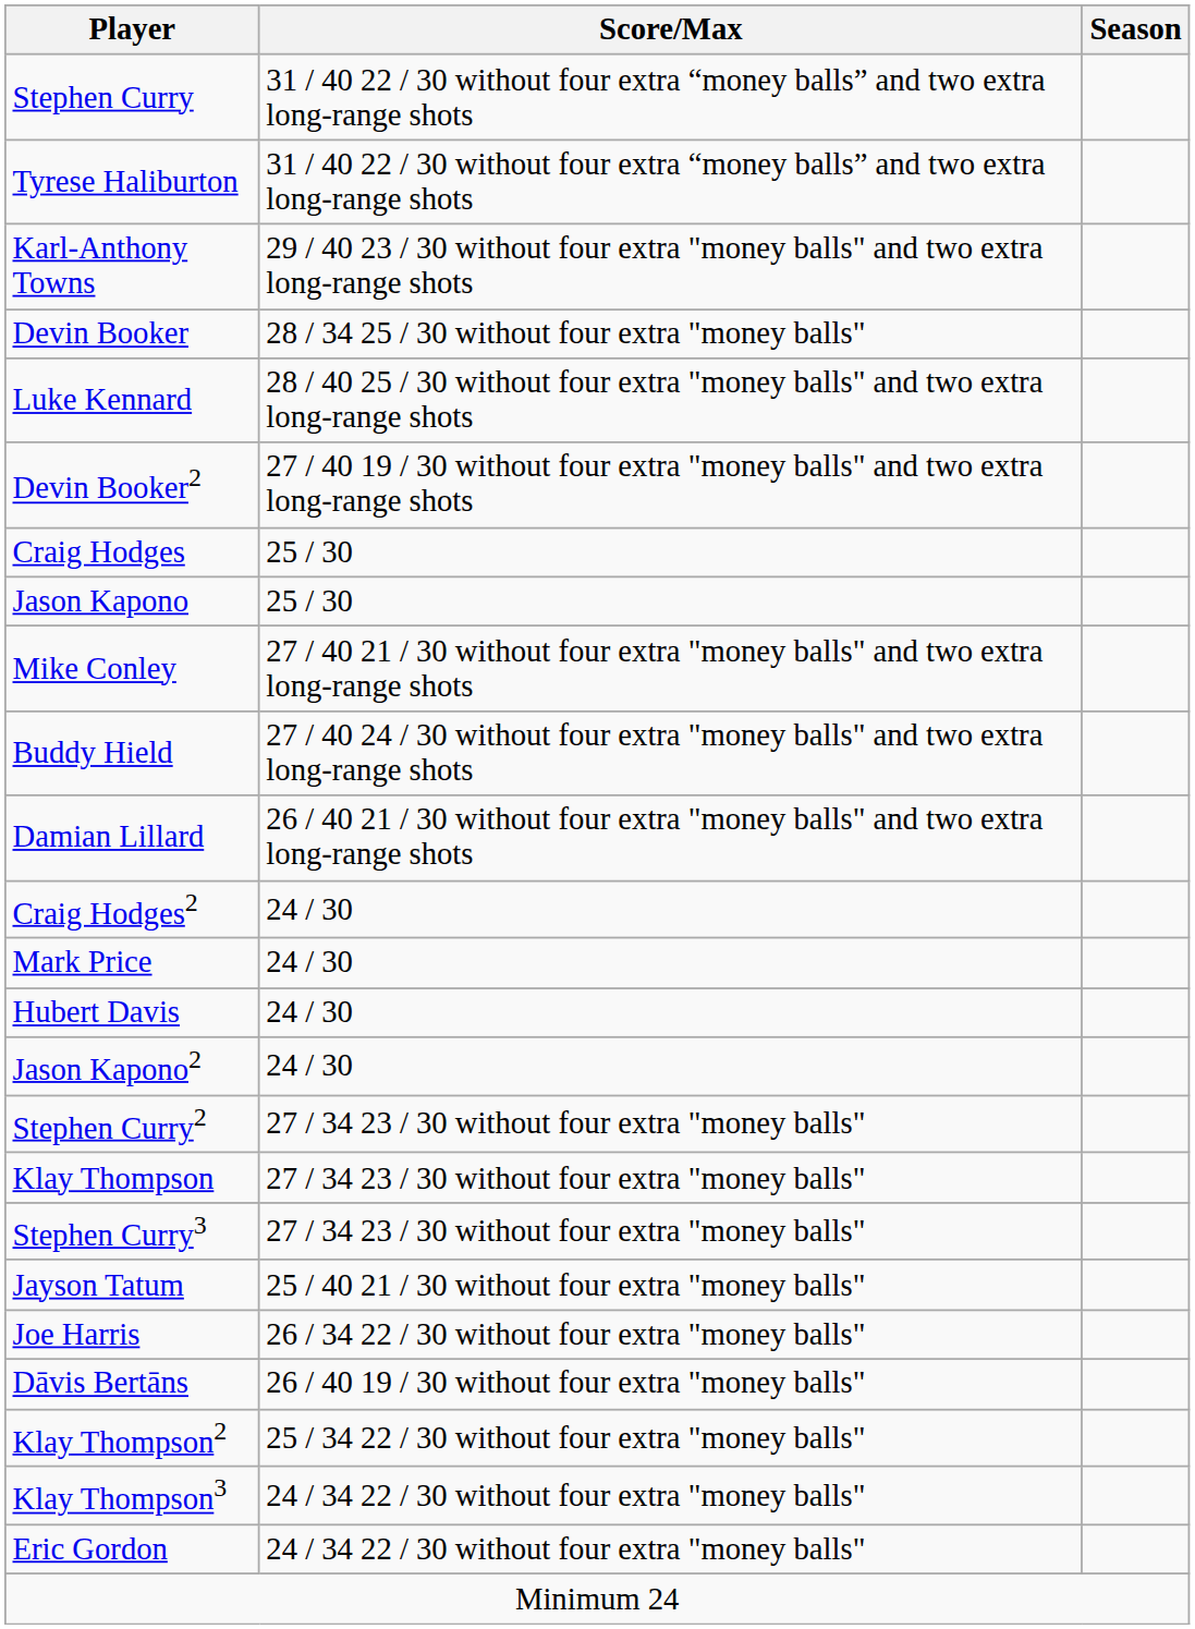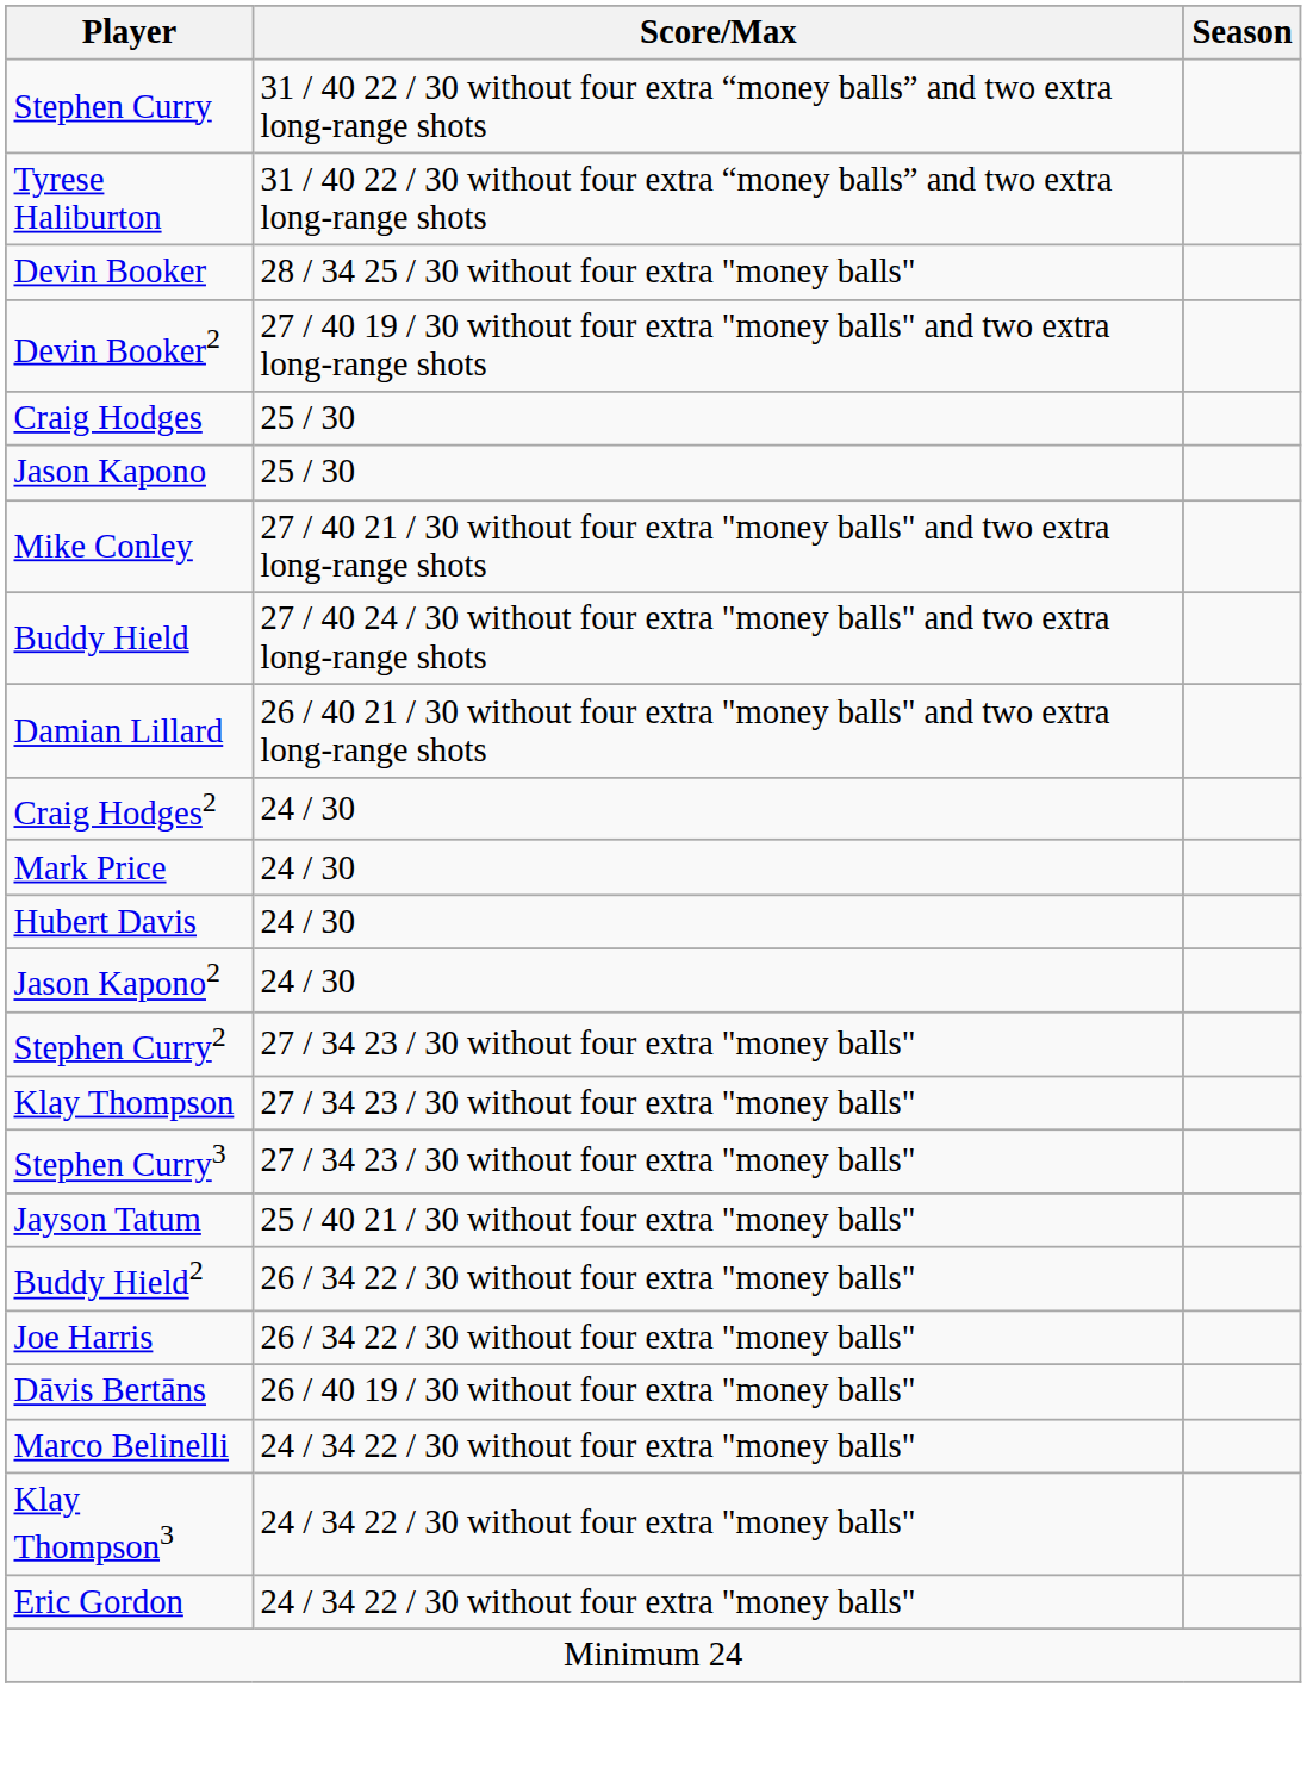- row: Karl-Anthony Towns | 29 / 40 23 / 30 without four extra "money balls" and two extra long-range shots
- row: Luke Kennard | 28 / 40 25 / 30 without four extra "money balls" and two extra long-range shots
+ row: Buddy Hield2 | 26 / 34 22 / 30 without four extra "money balls"
- row: Klay Thompson2 | 25 / 34 22 / 30 without four extra "money balls"
+ row: Marco Belinelli | 24 / 34 22 / 30 without four extra "money balls"
